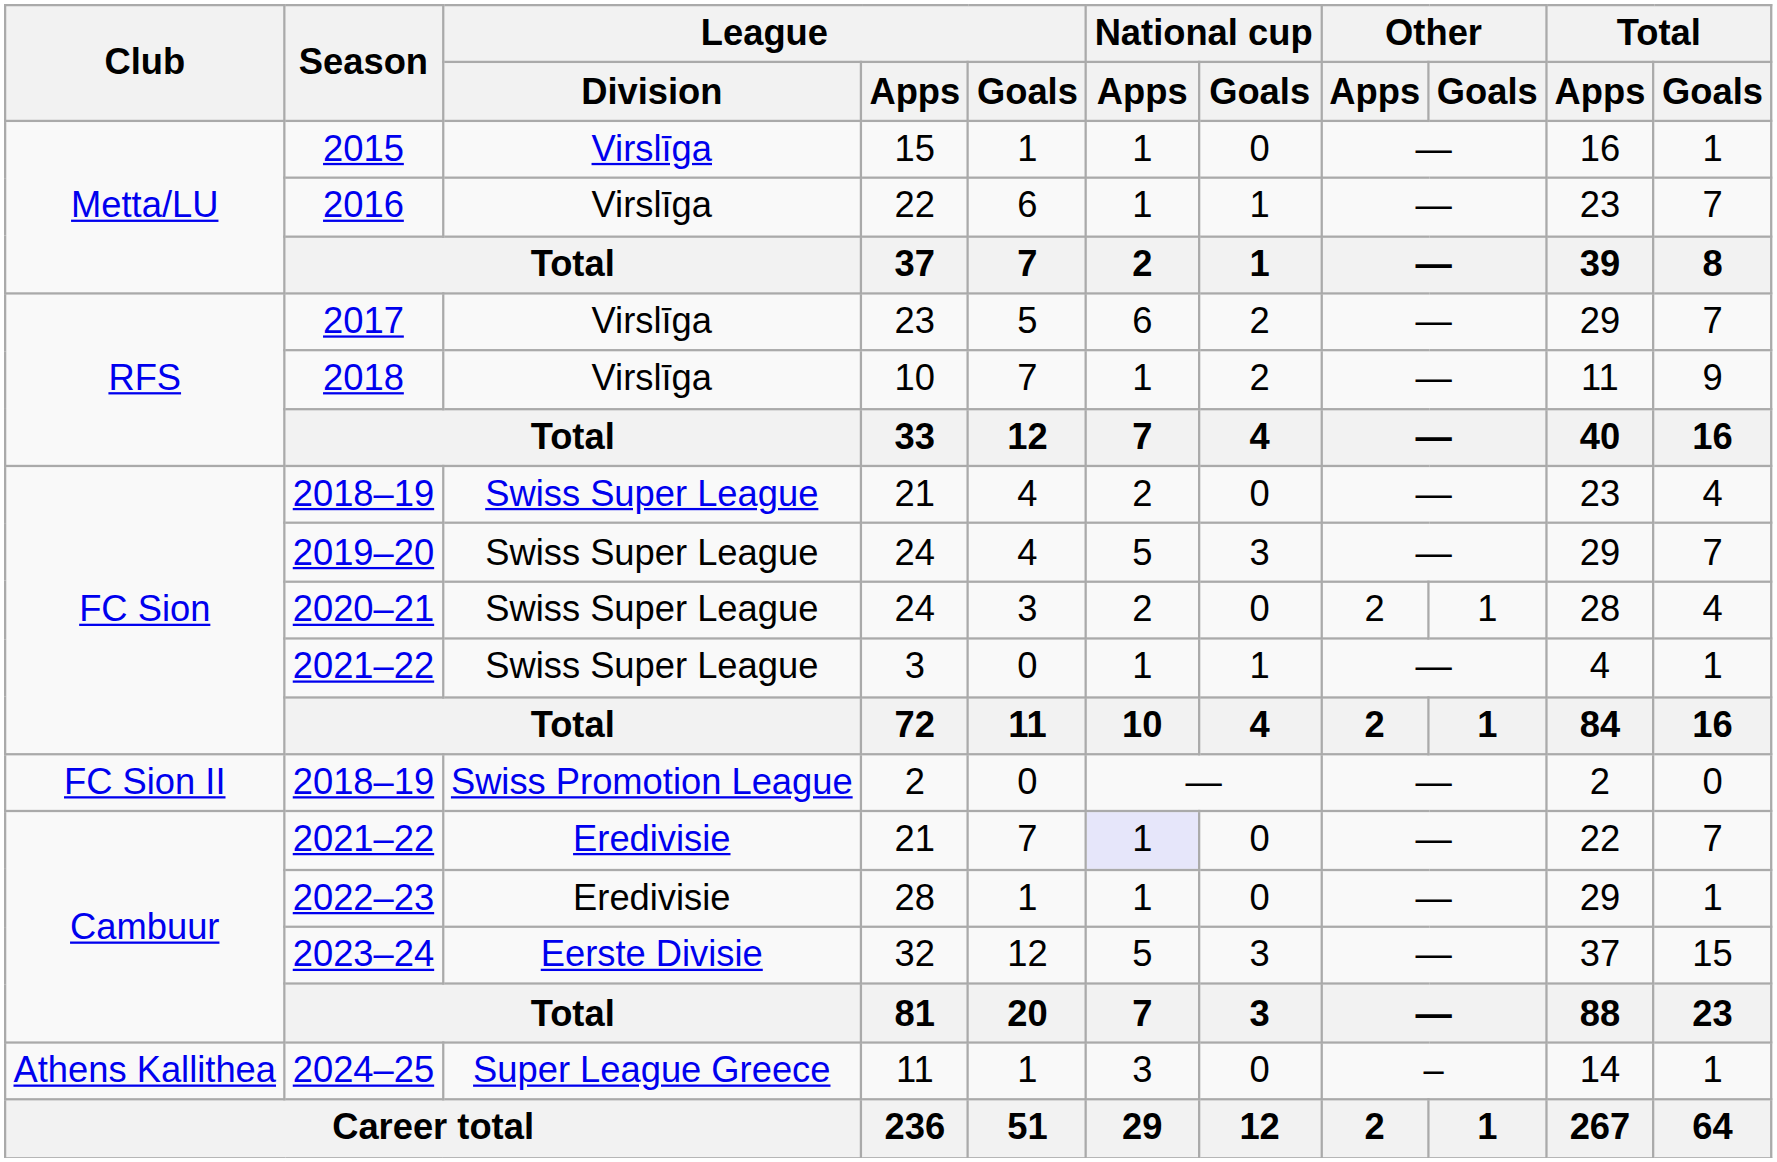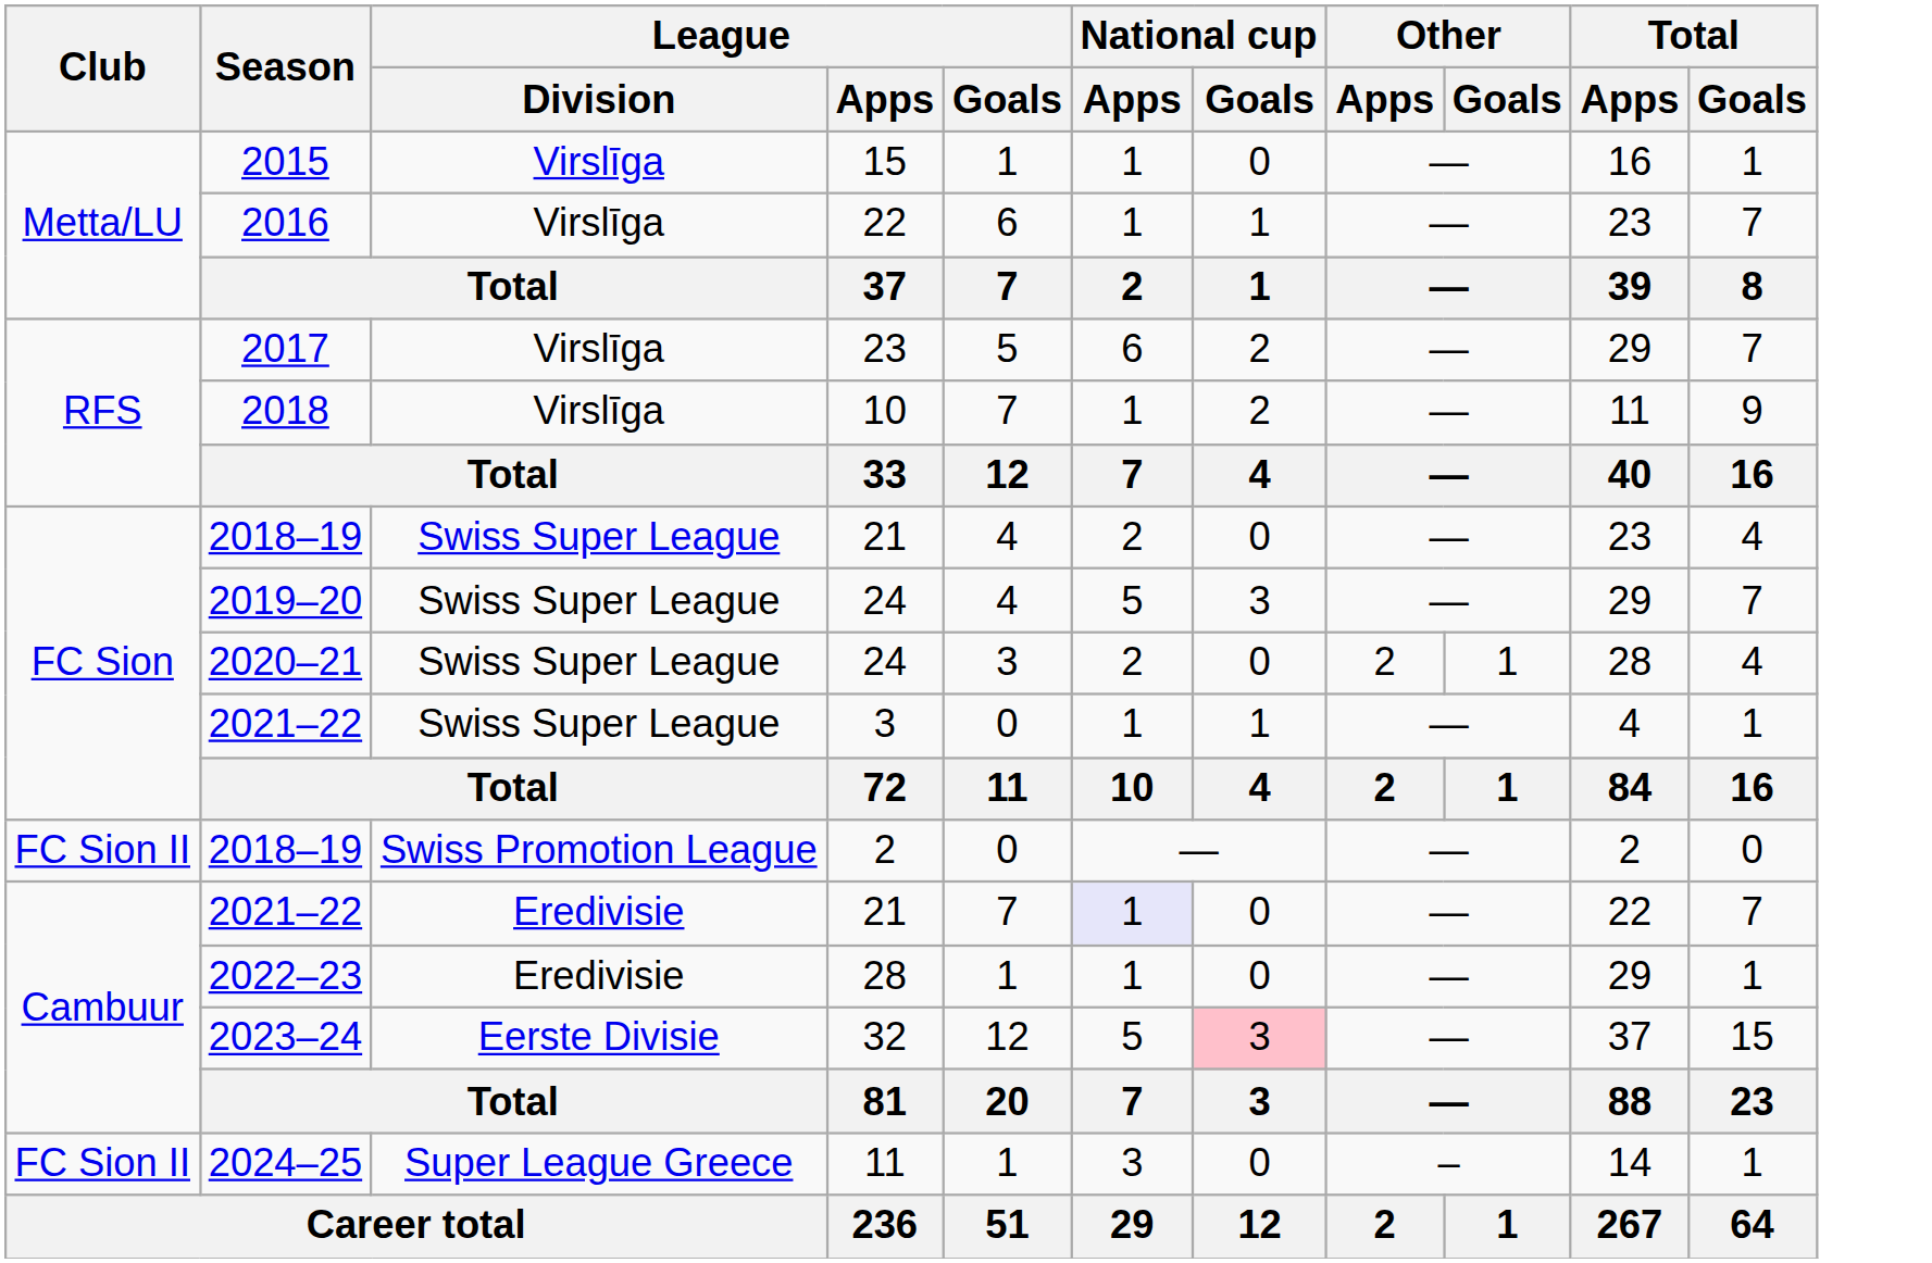2023–24 | National cup / Goals: no background -> pink background
2024–25 | Club: Athens Kallithea -> FC Sion II
